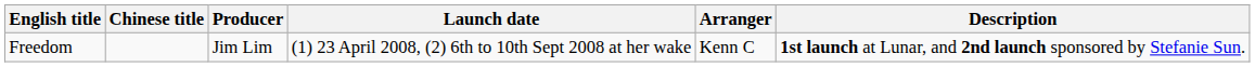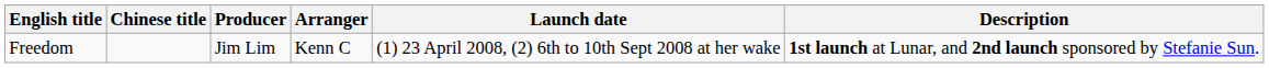columns swapped: Arranger <-> Launch date
